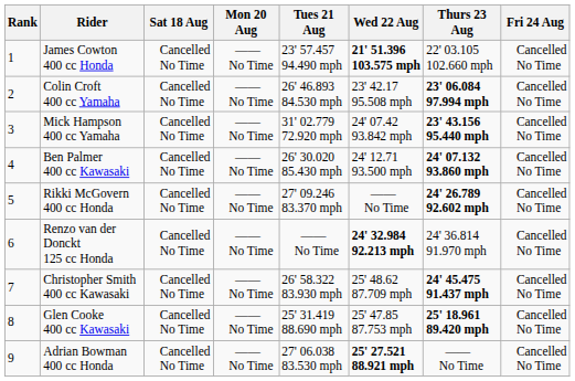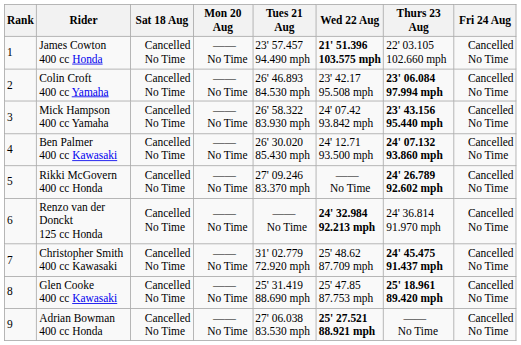Mick Hampson 400 cc Yamaha | Tues 21 Aug: 31' 02.779 72.920 mph -> 26' 58.322 83.930 mph
Christopher Smith 400 cc Kawasaki | Tues 21 Aug: 26' 58.322 83.930 mph -> 31' 02.779 72.920 mph
